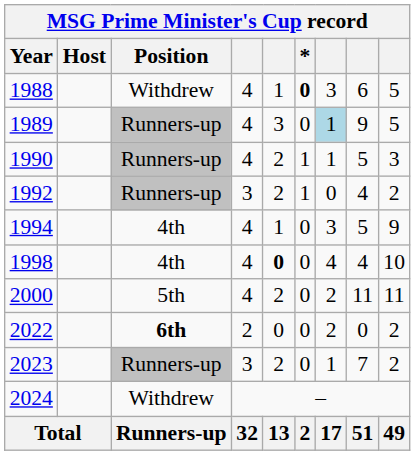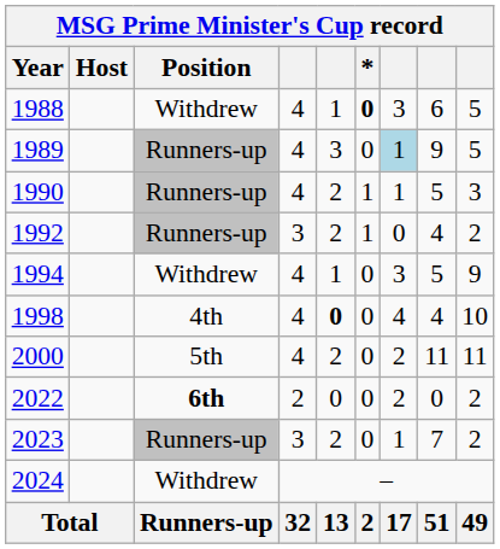1994 | Position: 4th -> Withdrew
